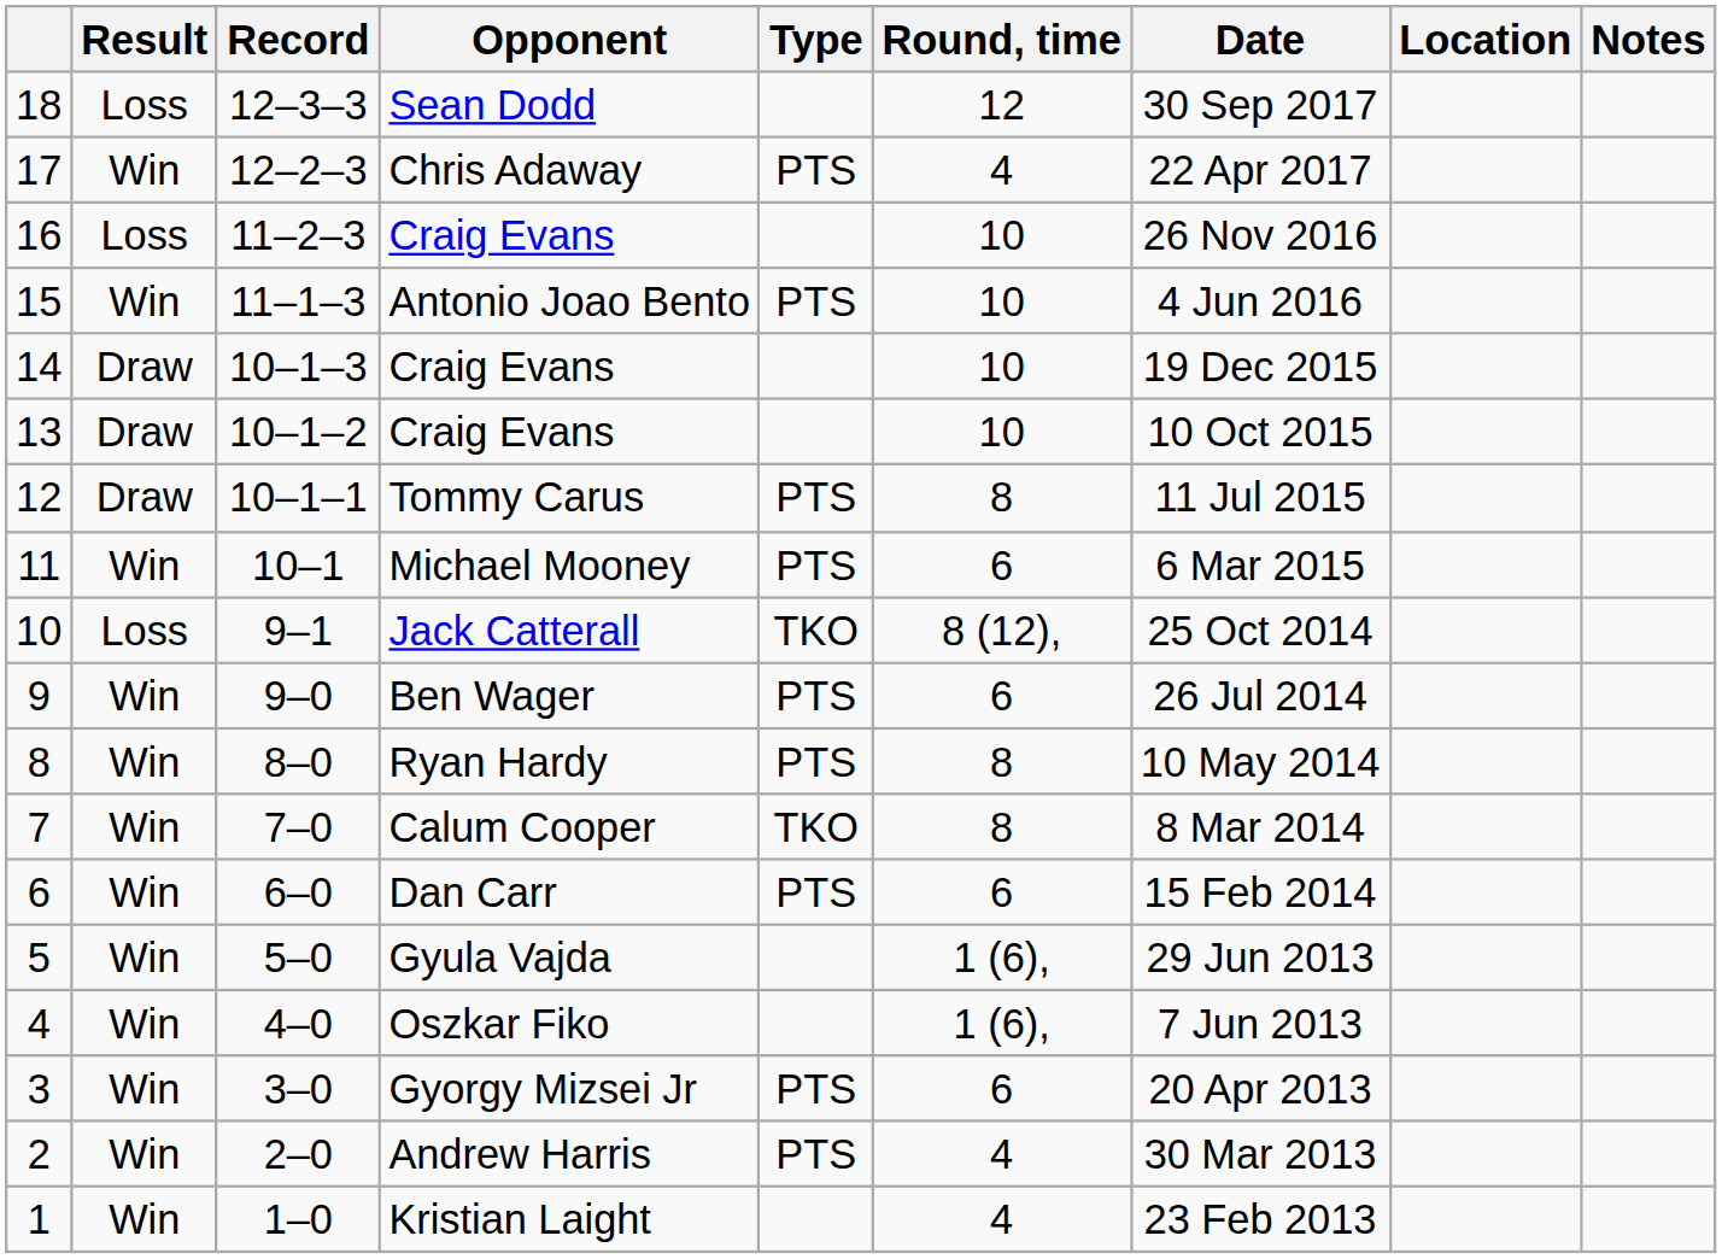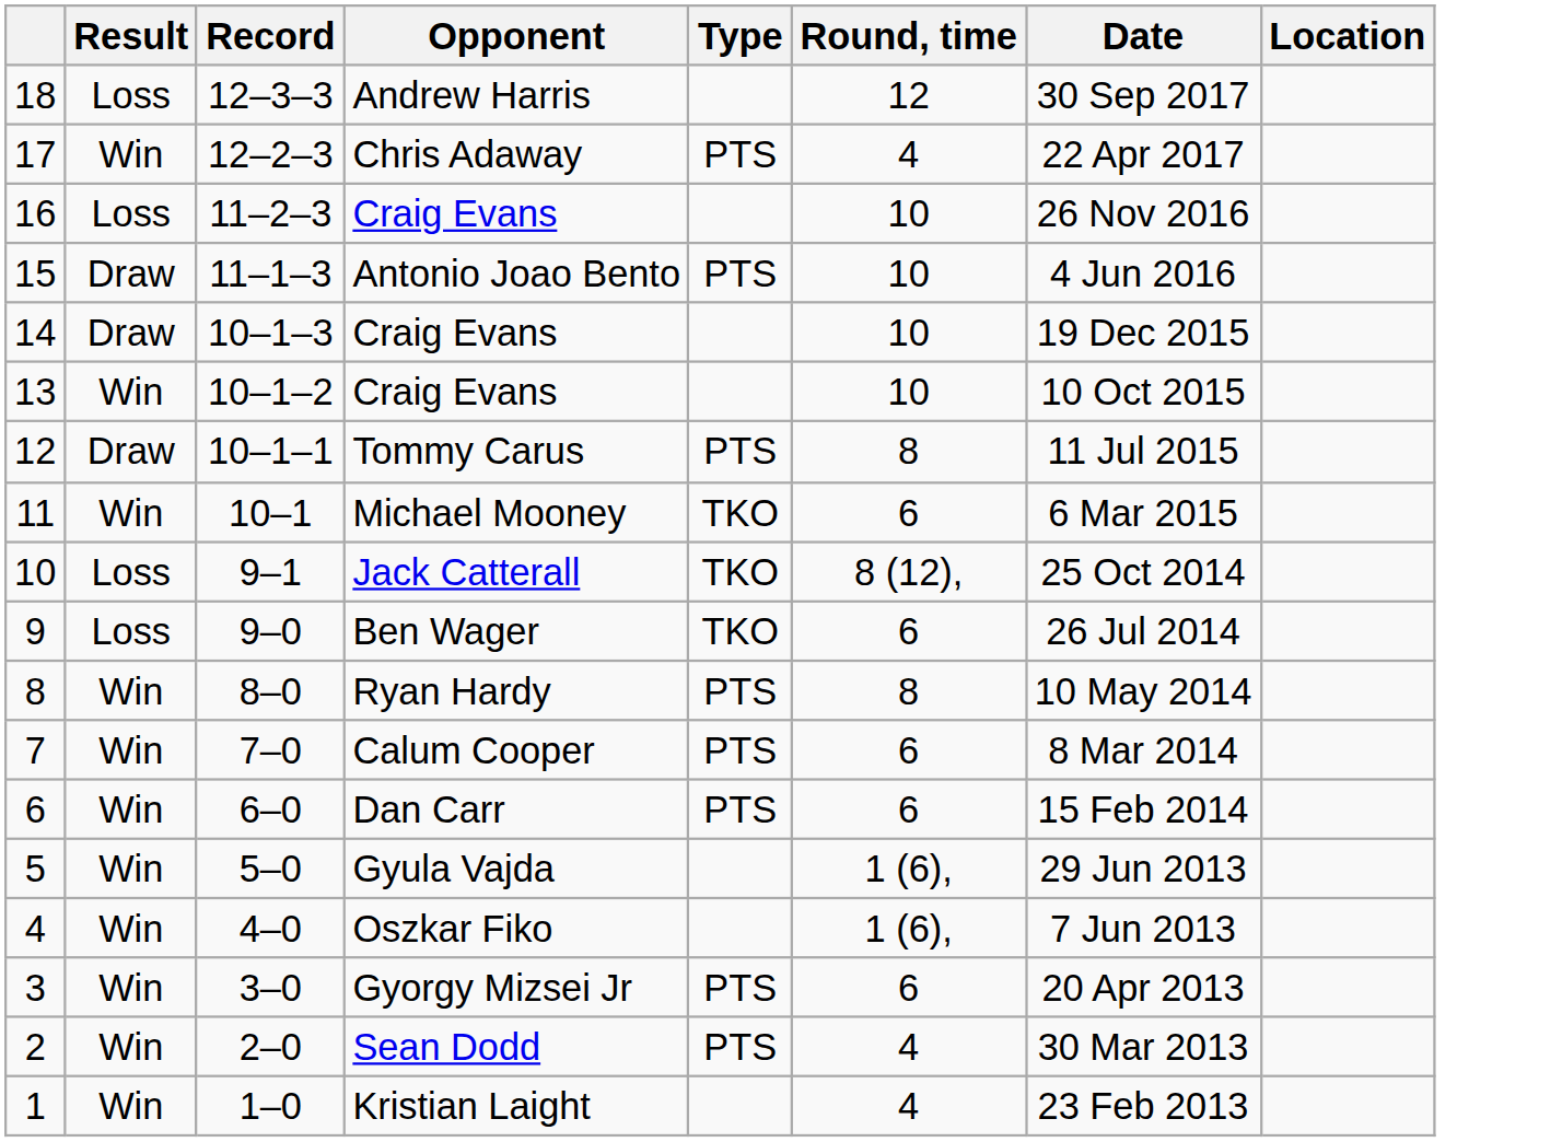- column: Notes
18 | Opponent: Sean Dodd -> Andrew Harris
15 | Result: Win -> Draw
13 | Result: Draw -> Win
11 | Type: PTS -> TKO
9 | Result: Win -> Loss
9 | Type: PTS -> TKO
7 | Type: TKO -> PTS
7 | Round, time: 8 -> 6
2 | Opponent: Andrew Harris -> Sean Dodd
